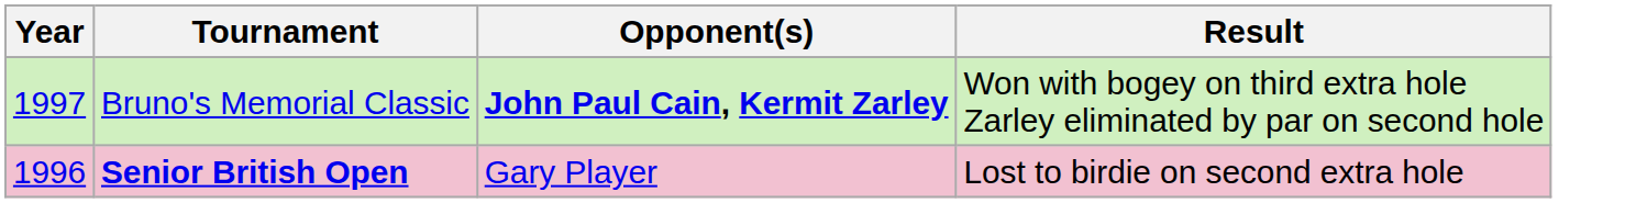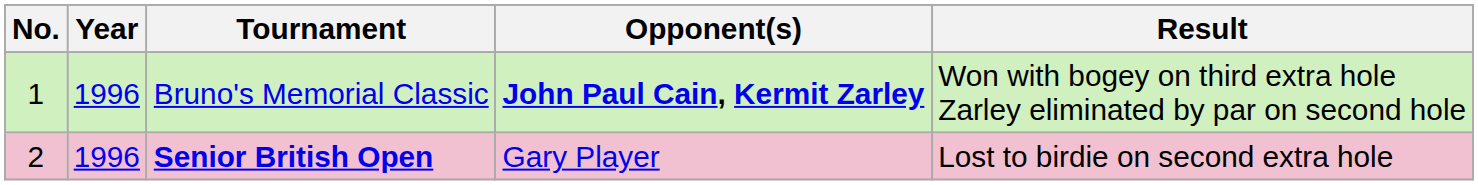+ column: No. | 1 | 2
Bruno's Memorial Classic | Year: 1997 -> 1996
